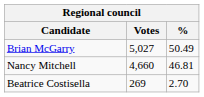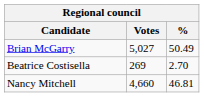rows swapped: Nancy Mitchell <-> Beatrice Costisella
